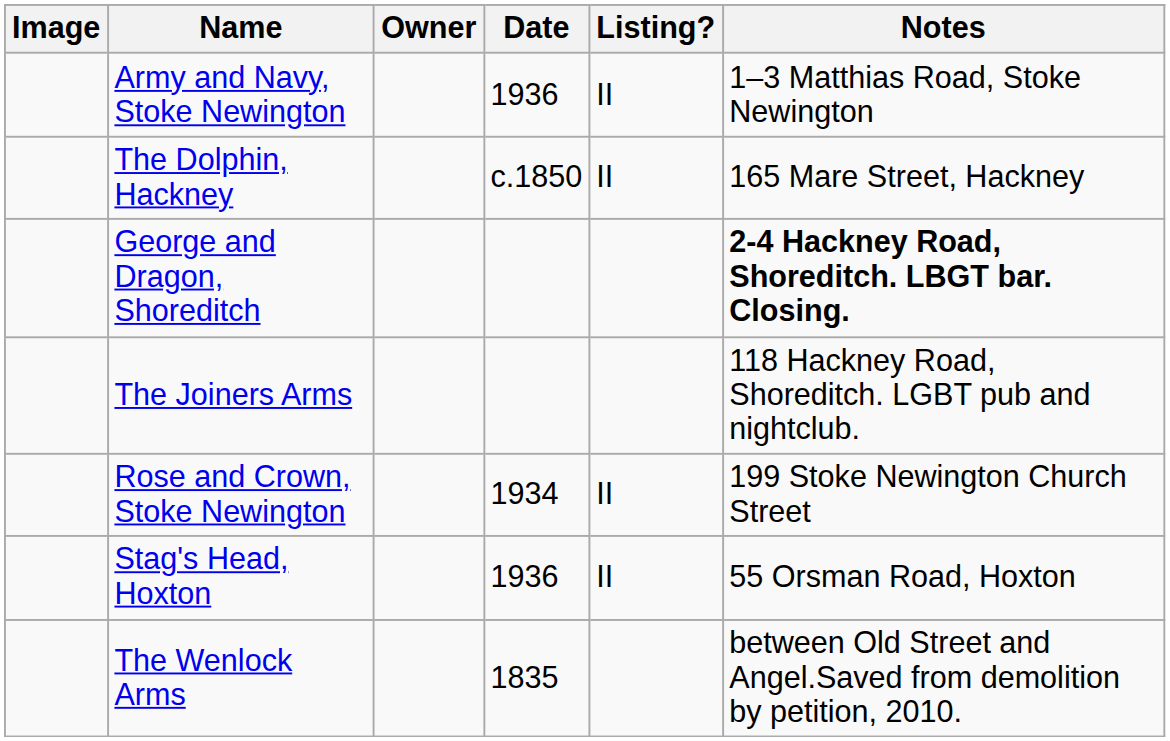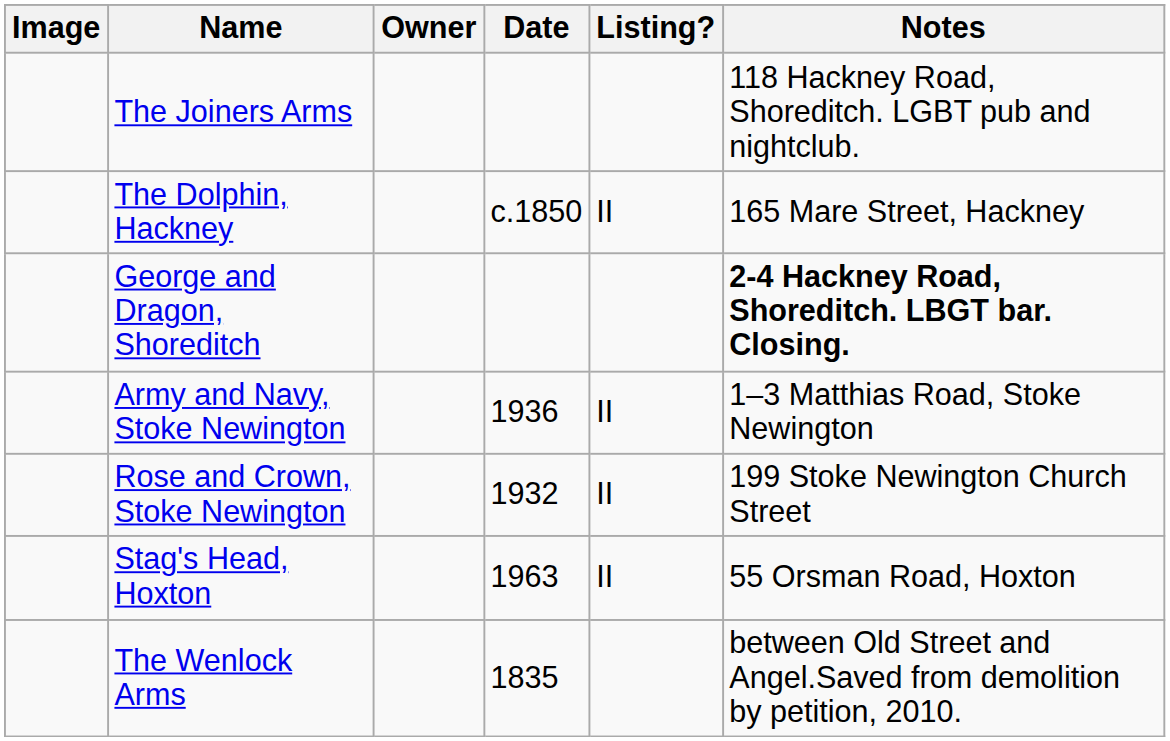rows swapped: Army and Navy, Stoke Newington <-> The Joiners Arms
Rose and Crown, Stoke Newington | Date: 1934 -> 1932
Stag's Head, Hoxton | Date: 1936 -> 1963
